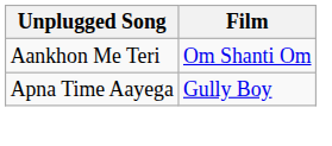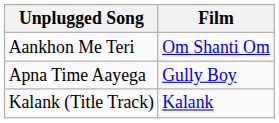+ row: Kalank (Title Track) | Kalank
